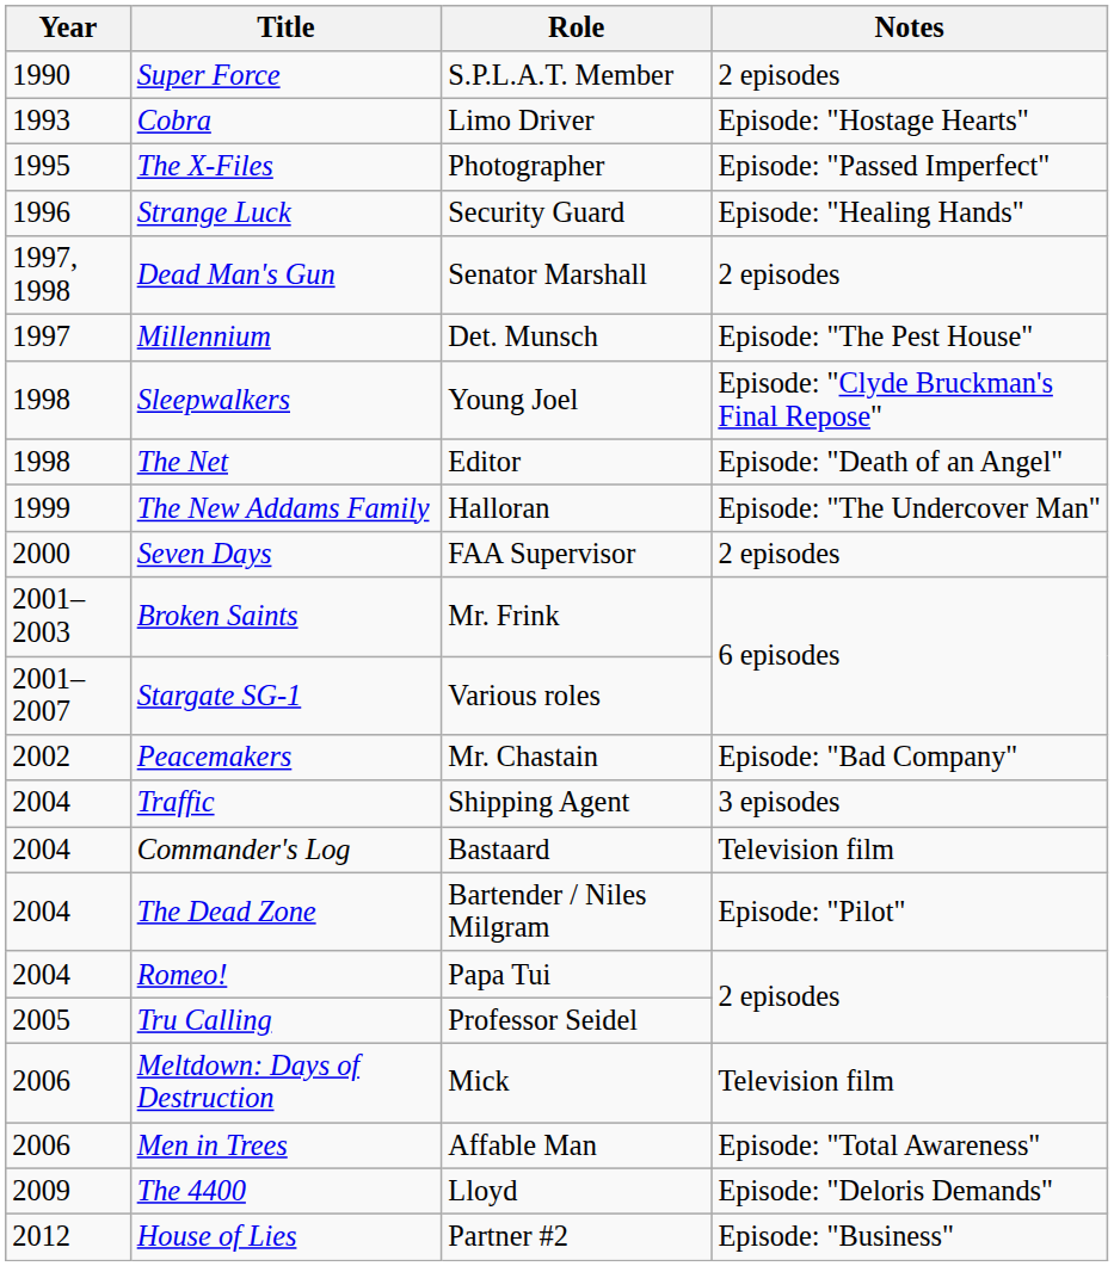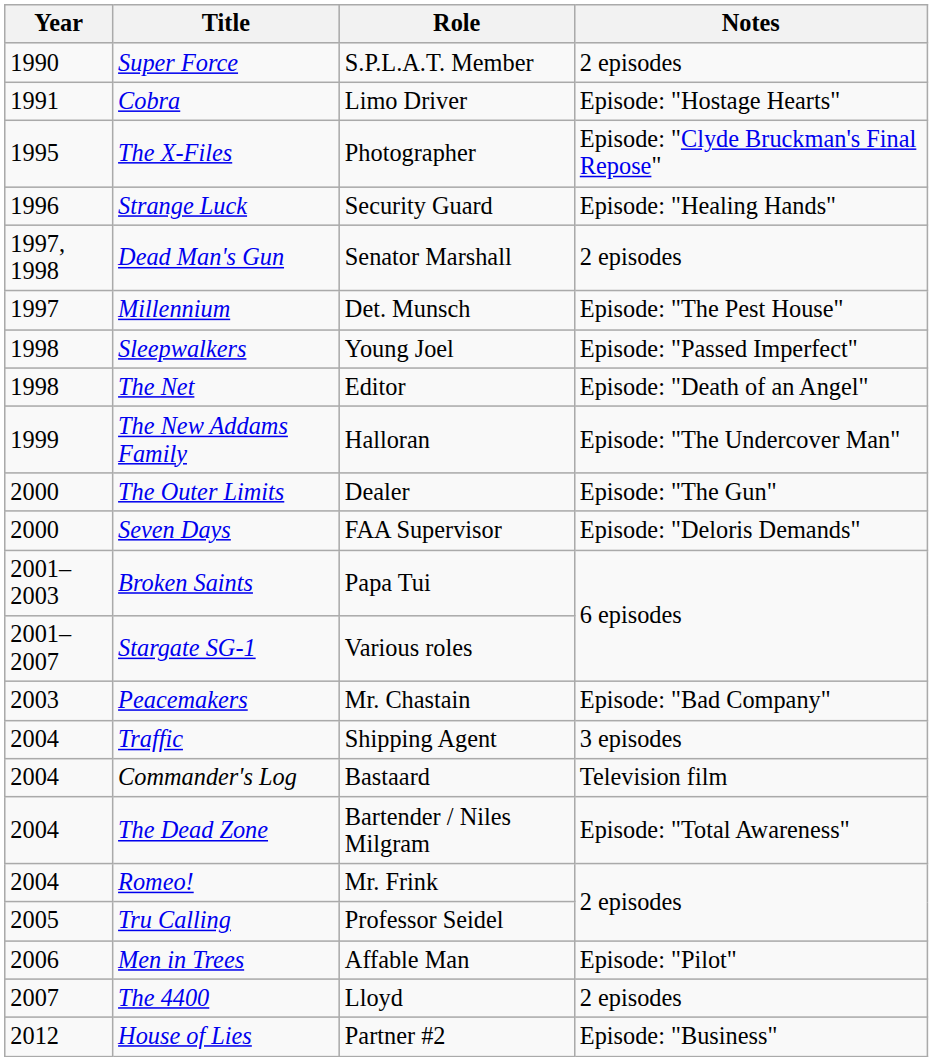Cobra | Year: 1993 -> 1991
The X-Files | Notes: Episode: "Passed Imperfect" -> Episode: "Clyde Bruckman's Final Repose"
Sleepwalkers | Notes: Episode: "Clyde Bruckman's Final Repose" -> Episode: "Passed Imperfect"
+ row: 2000 | The Outer Limits | Dealer | Episode: "The Gun"
Seven Days | Notes: 2 episodes -> Episode: "Deloris Demands"
Broken Saints | Role: Mr. Frink -> Papa Tui
Peacemakers | Year: 2002 -> 2003
The Dead Zone | Notes: Episode: "Pilot" -> Episode: "Total Awareness"
Romeo! | Role: Papa Tui -> Mr. Frink
- row: 2006 | Meltdown: Days of Destruction | Mick | Television film
Men in Trees | Notes: Episode: "Total Awareness" -> Episode: "Pilot"
The 4400 | Year: 2009 -> 2007
The 4400 | Notes: Episode: "Deloris Demands" -> 2 episodes
